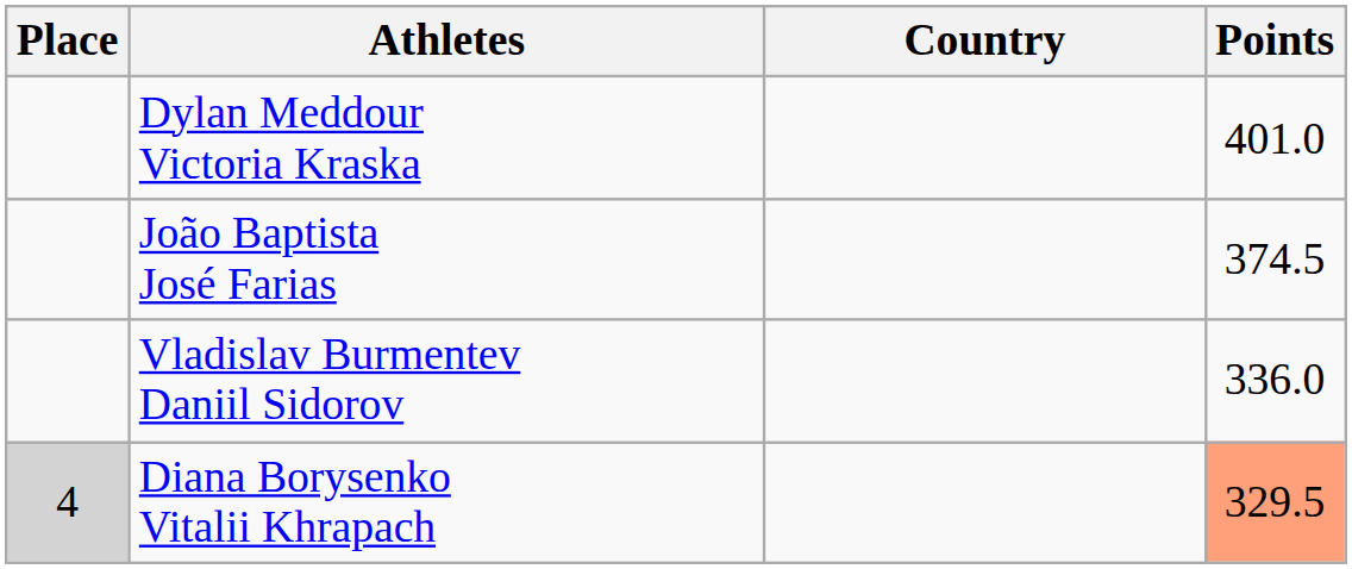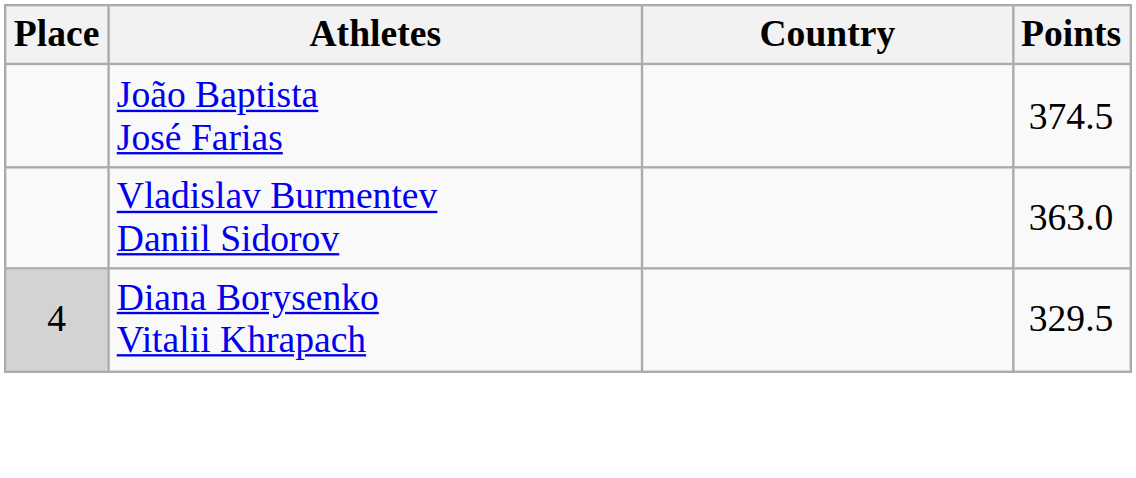- row: Dylan Meddour Victoria Kraska | 401.0
Vladislav Burmentev Daniil Sidorov | Points: 336.0 -> 363.0
Diana Borysenko Vitalii Khrapach | Points: lightsalmon background -> no background
